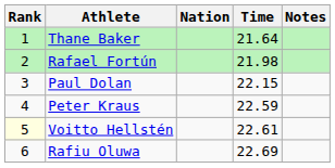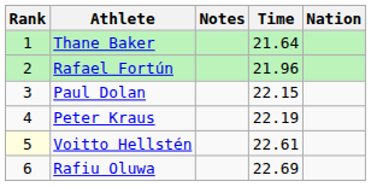columns swapped: Nation <-> Notes
Rafael Fortún | Time: 21.98 -> 21.96
Peter Kraus | Time: 22.59 -> 22.19
